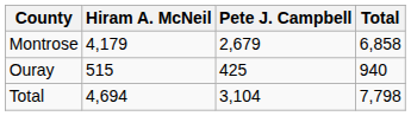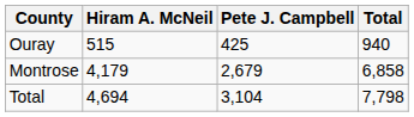rows swapped: Montrose <-> Ouray
